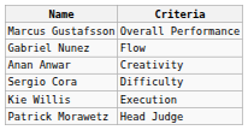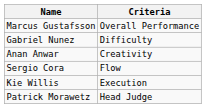Gabriel Nunez | Criteria: Flow -> Difficulty
Sergio Cora | Criteria: Difficulty -> Flow
